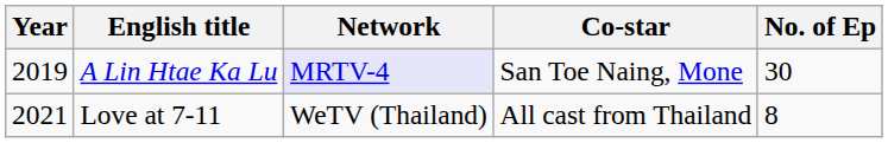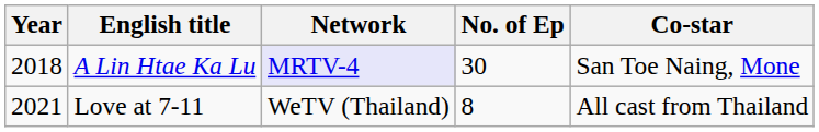columns swapped: No. of Ep <-> Co-star
A Lin Htae Ka Lu | Year: 2019 -> 2018
